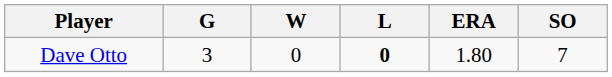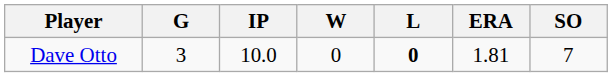+ column: IP | 10.0
Dave Otto | ERA: 1.80 -> 1.81
